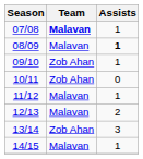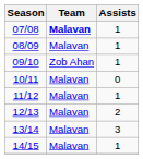08/09 | Assists: bold -> normal
10/11 | Team: Zob Ahan -> Malavan
13/14 | Team: Zob Ahan -> Malavan
